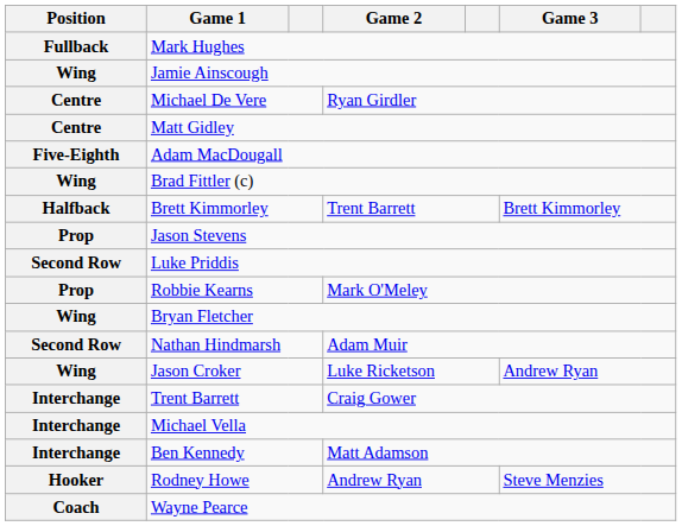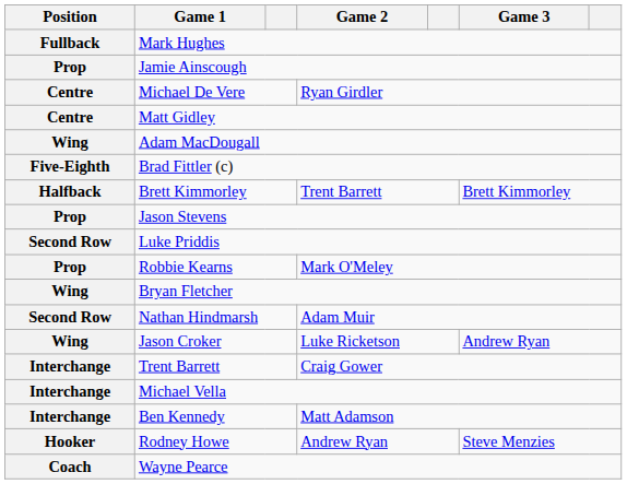Jamie Ainscough | Position: Wing -> Prop
Adam MacDougall | Position: Five-Eighth -> Wing
Brad Fittler (c) | Position: Wing -> Five-Eighth
